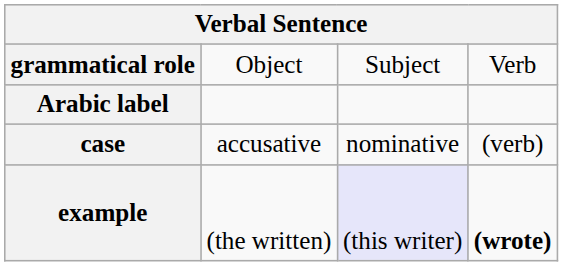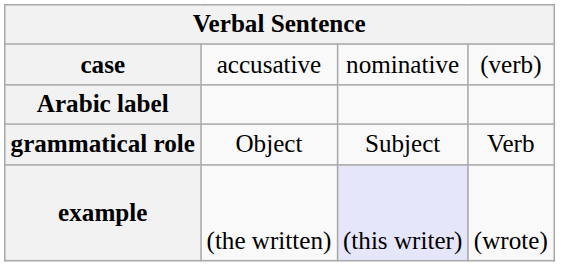rows swapped: grammatical role <-> case
example | column 4: bold -> normal
